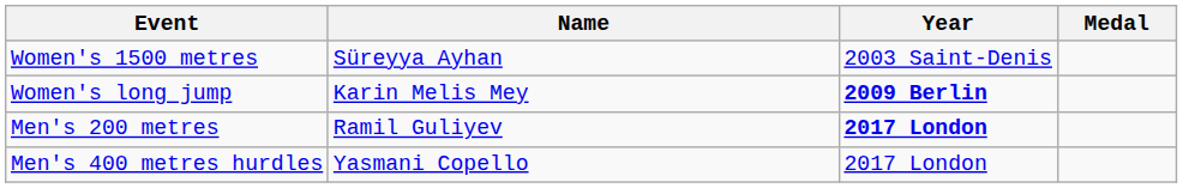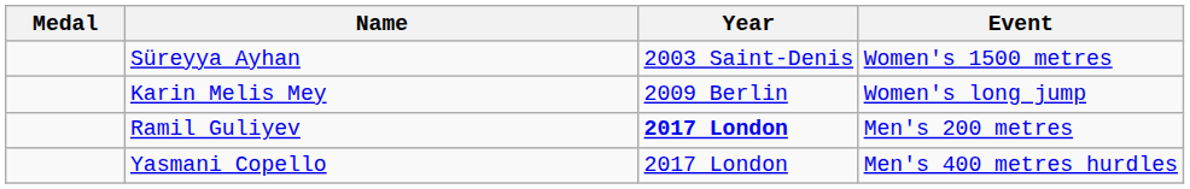columns swapped: Medal <-> Event
Karin Melis Mey | Year: bold -> normal
